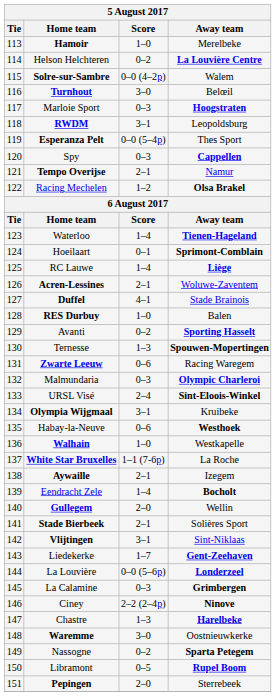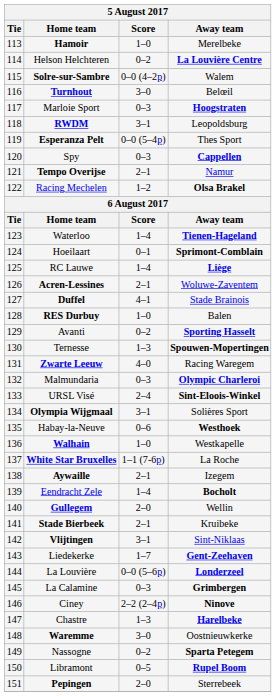Zwarte Leeuw | Score: 0–6 -> 4–0
Olympia Wijgmaal | Away team: Kruibeke -> Solières Sport
Stade Bierbeek | Away team: Solières Sport -> Kruibeke
